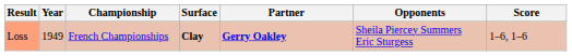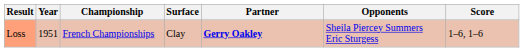Loss | Year: 1949 -> 1951
Loss | Surface: bold -> normal
